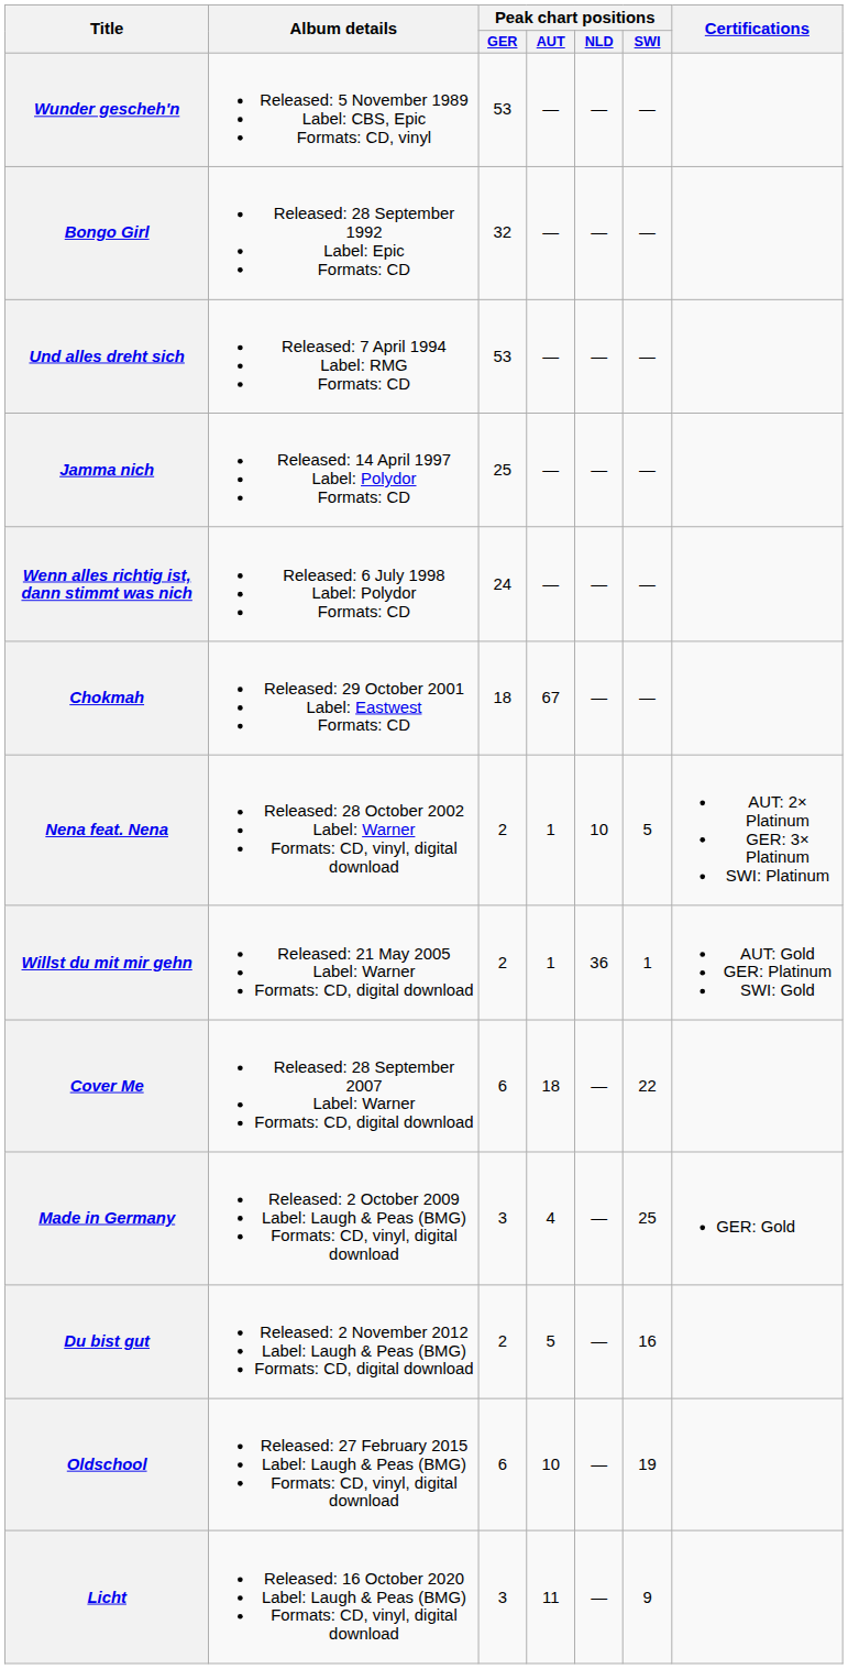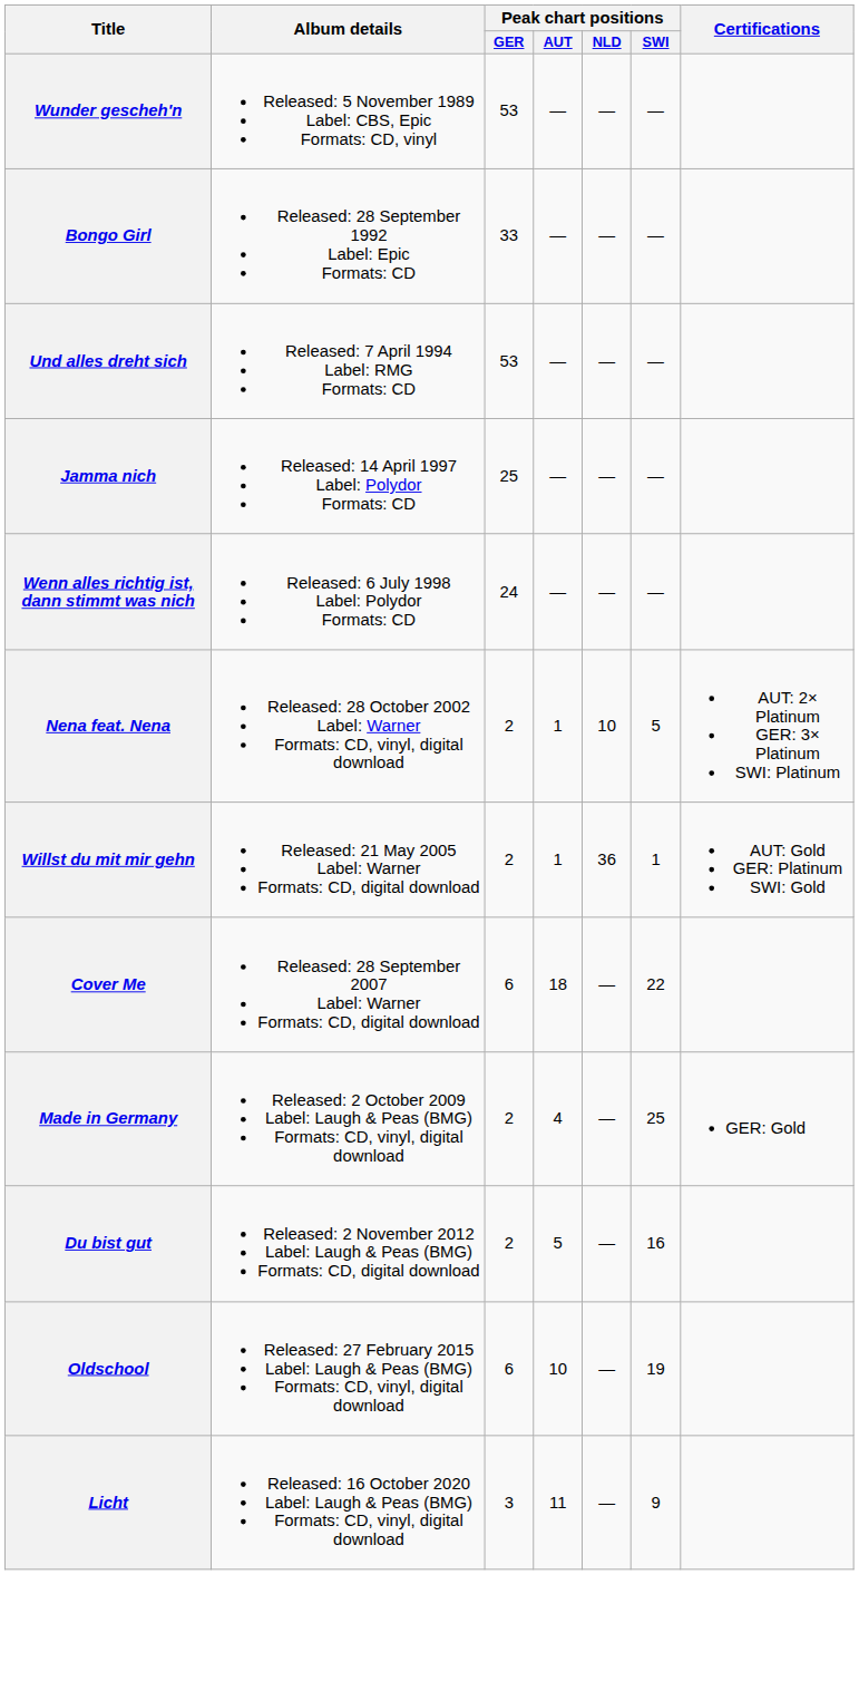Bongo Girl | Peak chart positions / GER: 32 -> 33
- row: Chokmah | Released: 29 October 2001 Label: Eastwest Formats: CD | 18 | 67 | — | —
Made in Germany | Peak chart positions / GER: 3 -> 2
